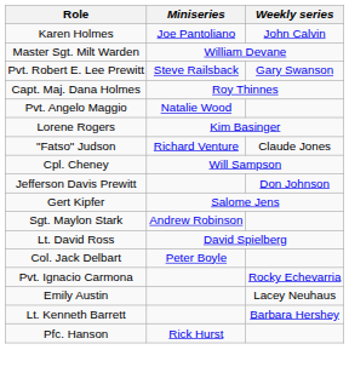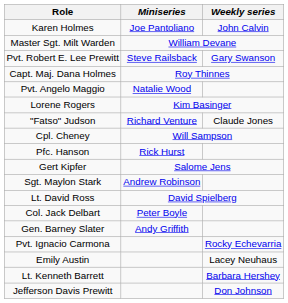rows swapped: Pfc. Hanson <-> Jefferson Davis Prewitt
+ row: Gen. Barney Slater | Andy Griffith
